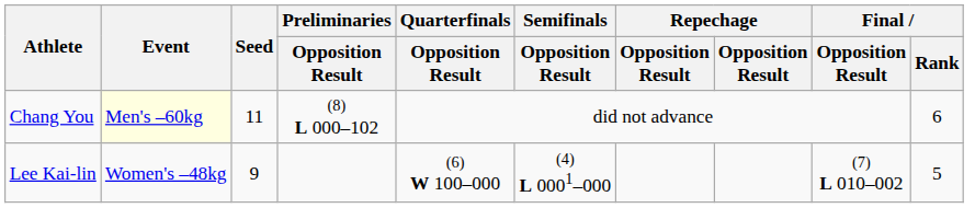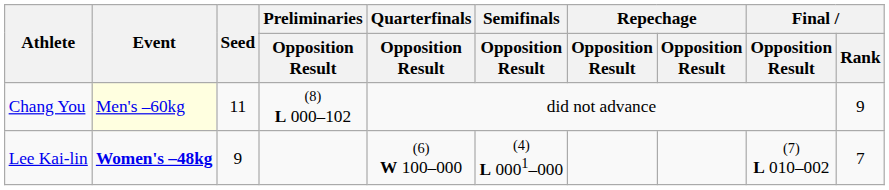Chang You | Final / Rank: 6 -> 9
Lee Kai-lin | Event: normal -> bold
Lee Kai-lin | Final / Rank: 5 -> 7
